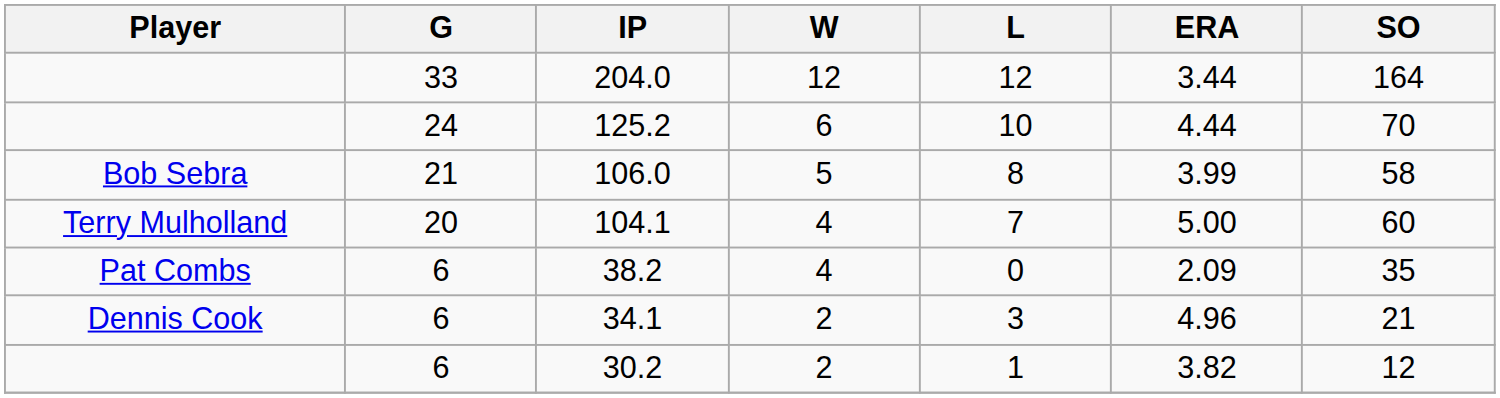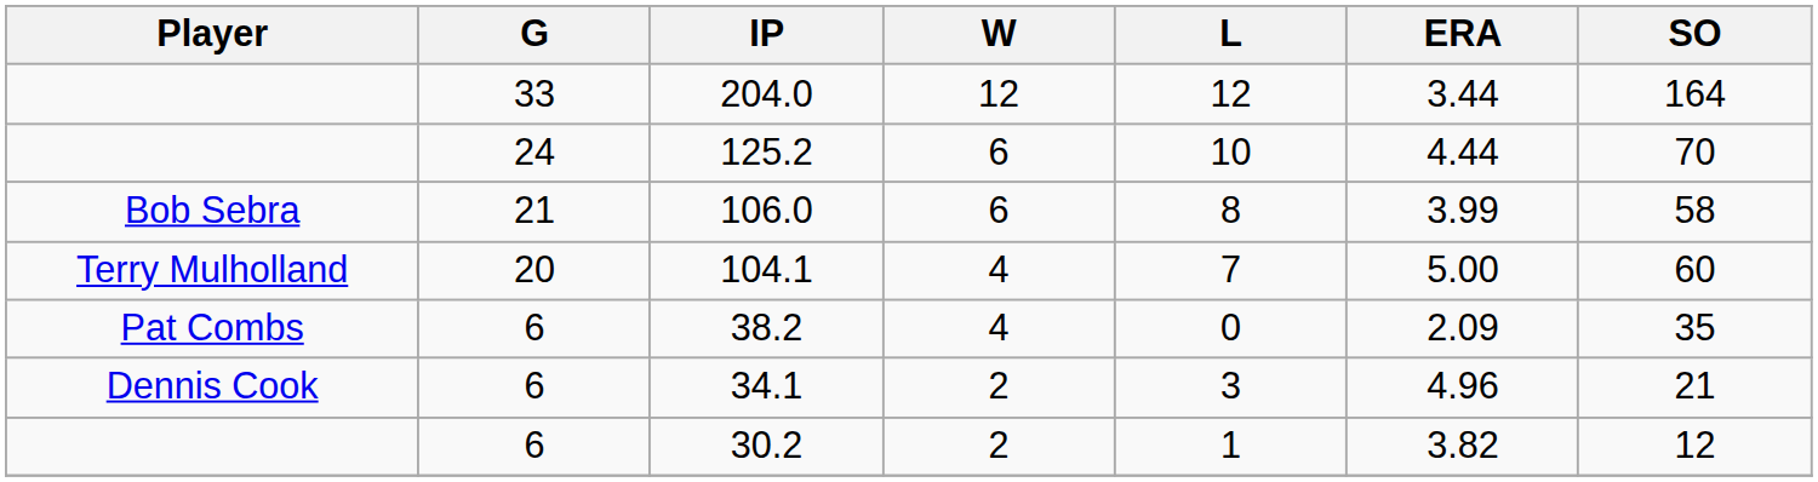106.0 | W: 5 -> 6
